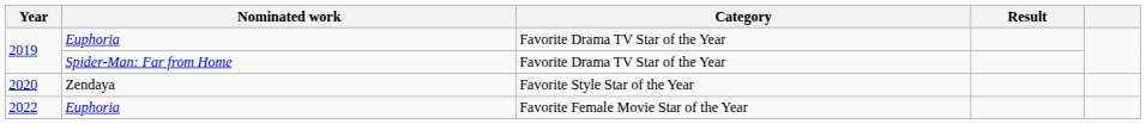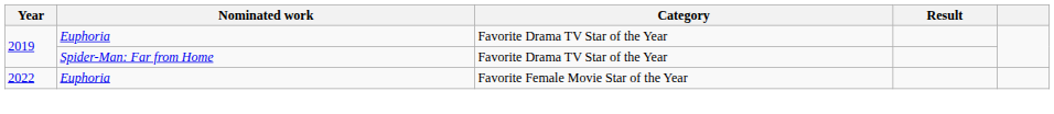- row: 2020 | Zendaya | Favorite Style Star of the Year
